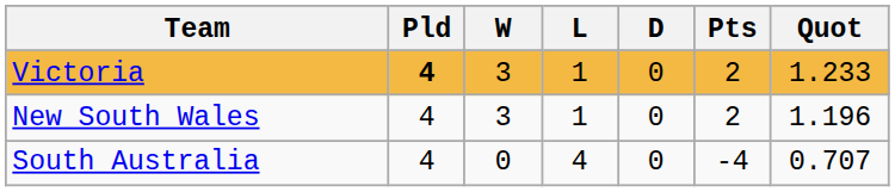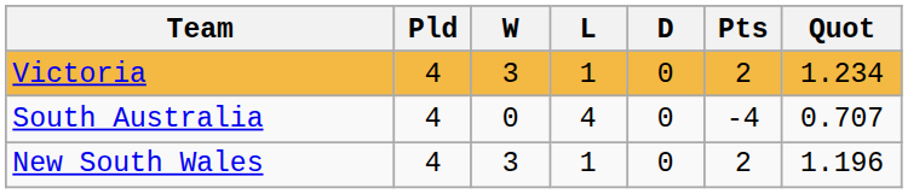Victoria | Pld: bold -> normal
Victoria | Quot: 1.233 -> 1.234
rows swapped: New South Wales <-> South Australia
